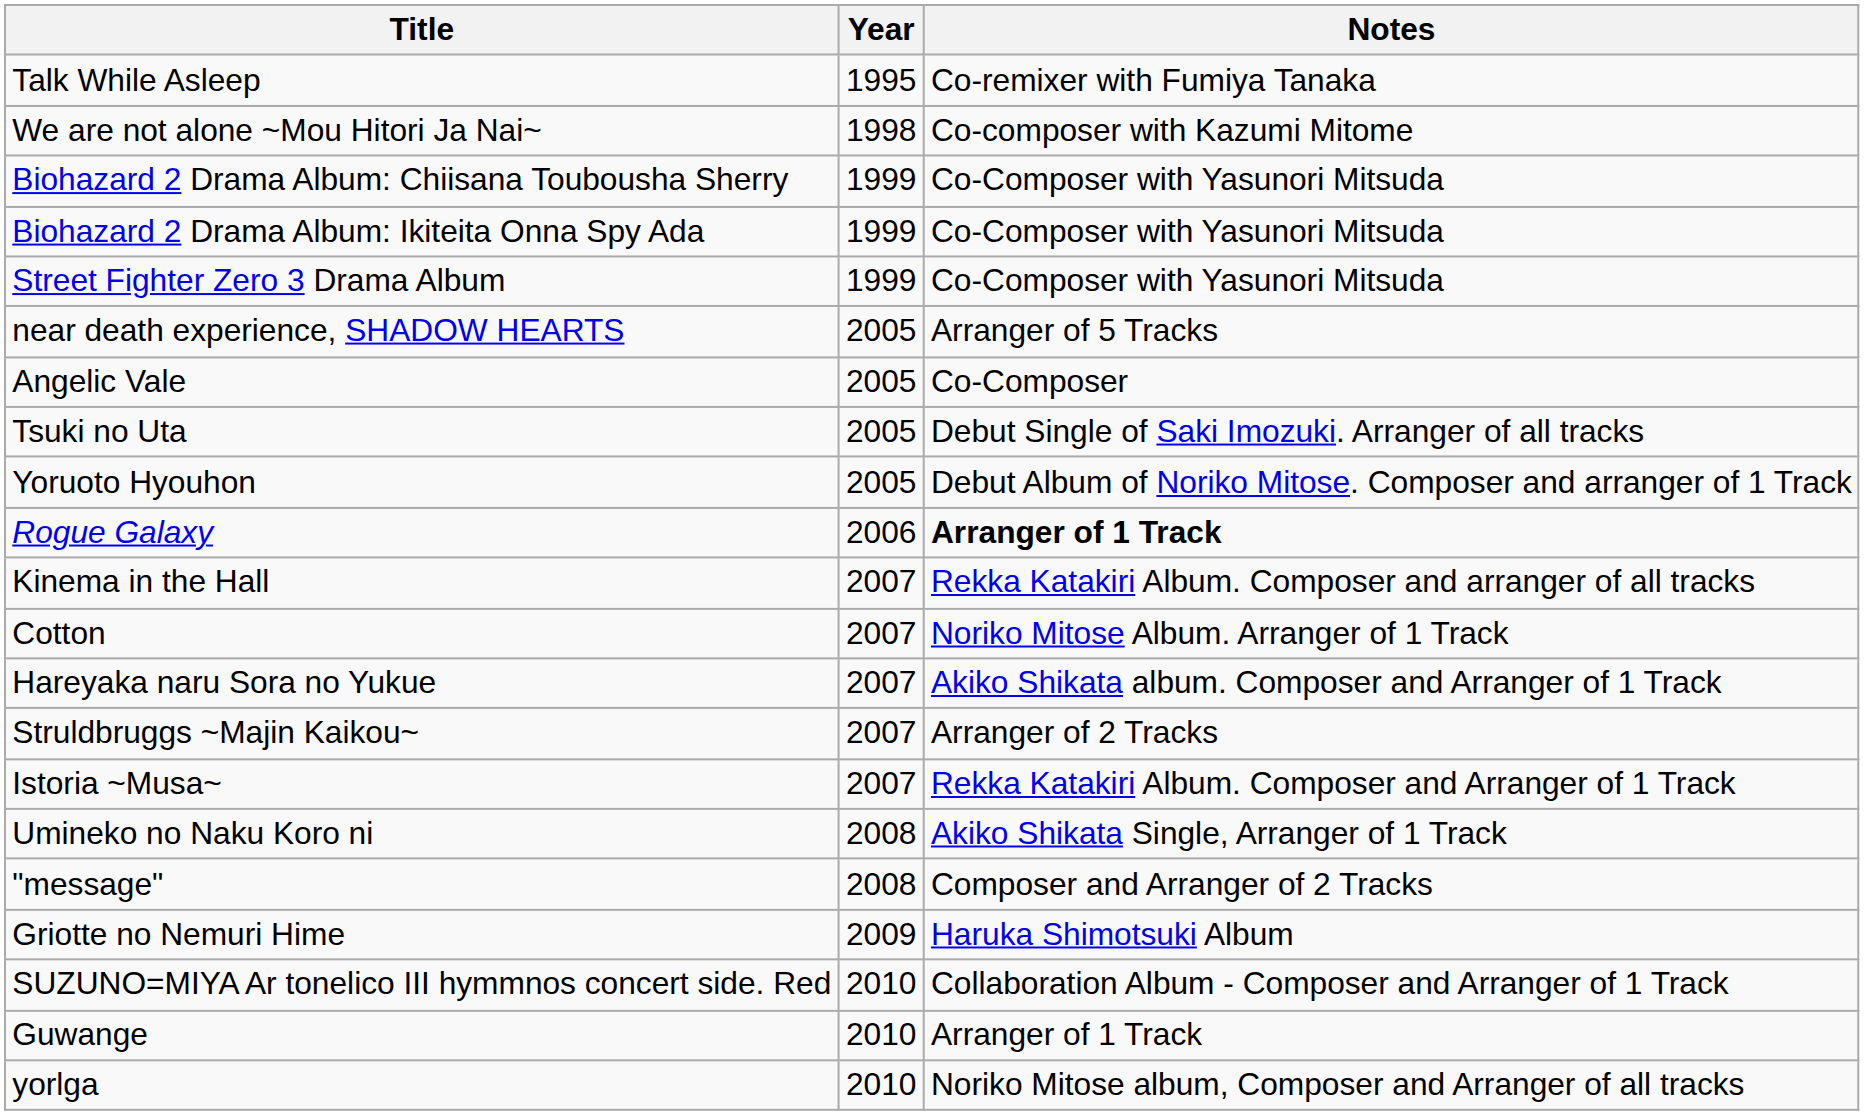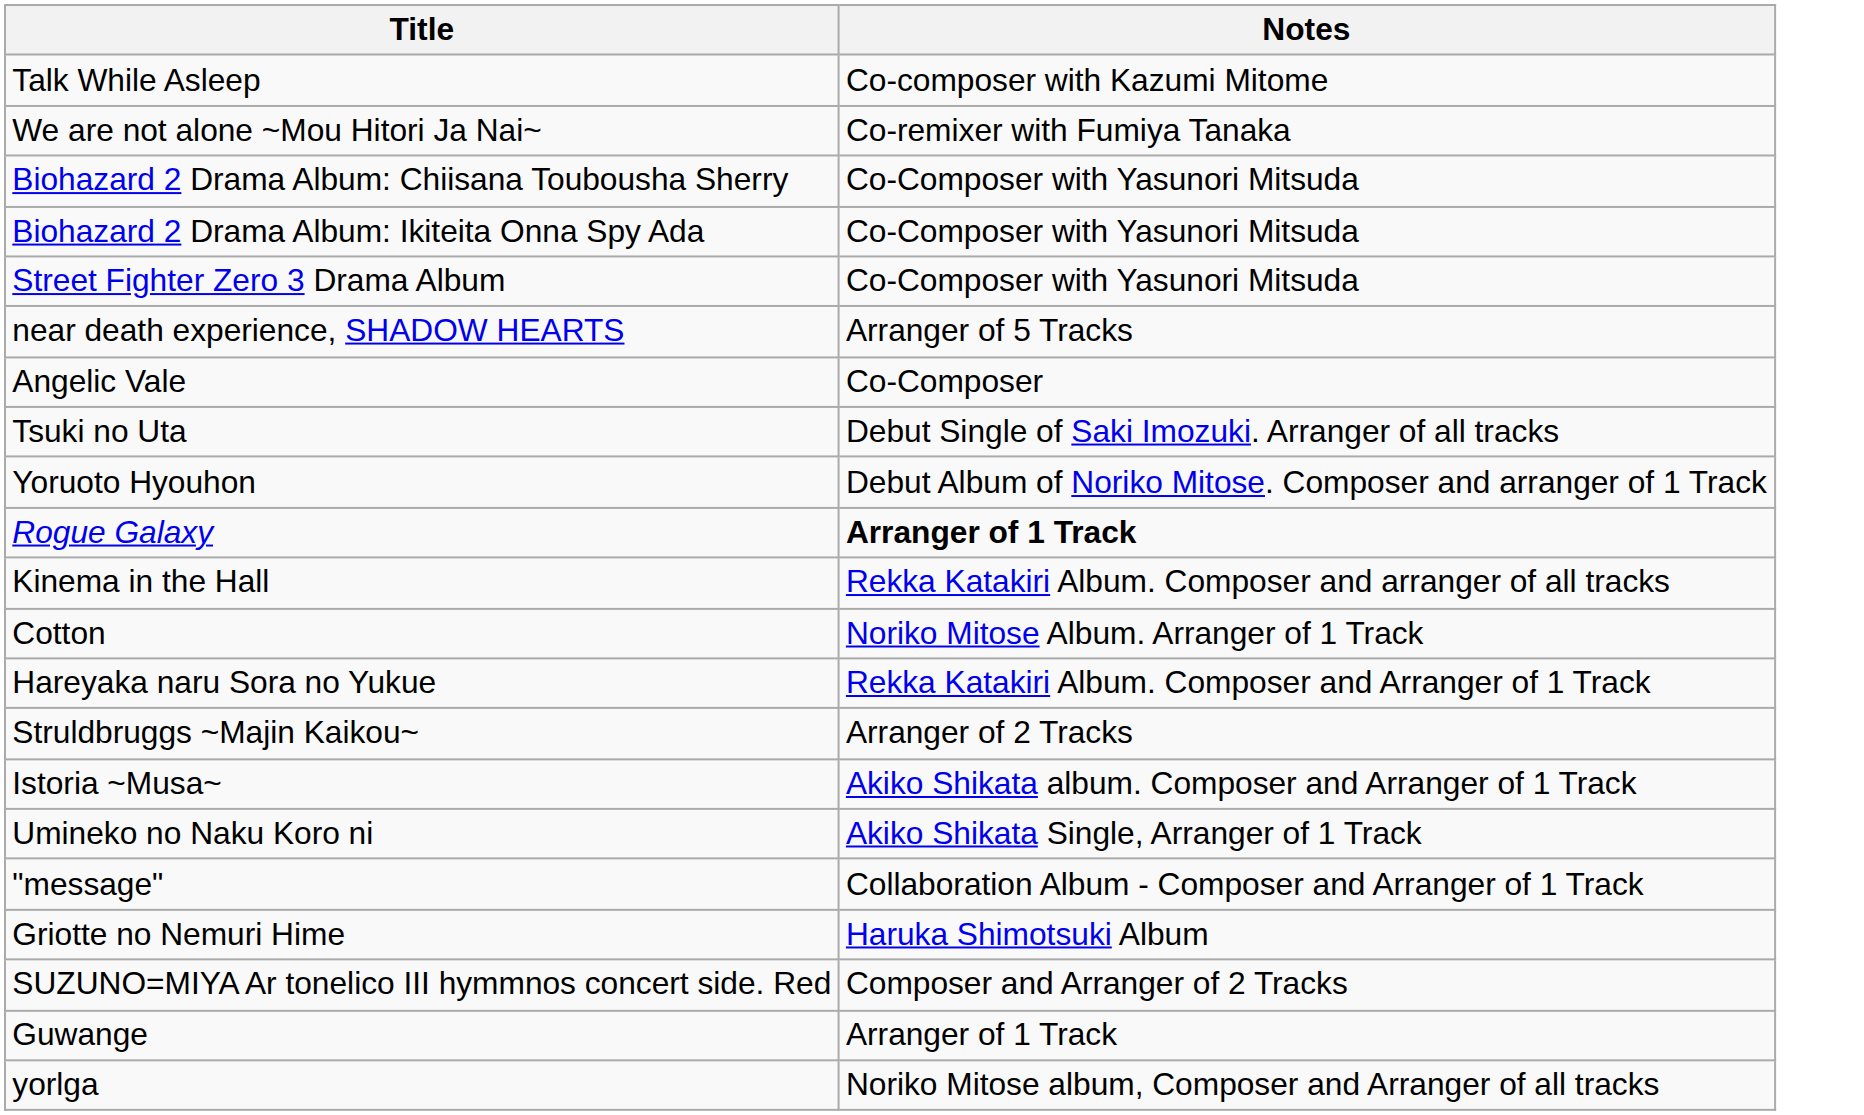- column: Year | 1995 | 1998 | 1999 | 1999 | 1999 | 2005 | 2005 | 2005 | 2005 | 2006 | 2007 | 2007 | 2007 | 2007 | 2007 | 2008 | 2008 | 2009 | 2010 | 2010 | 2010
Talk While Asleep | Notes: Co-remixer with Fumiya Tanaka -> Co-composer with Kazumi Mitome
We are not alone ~Mou Hitori Ja Nai~ | Notes: Co-composer with Kazumi Mitome -> Co-remixer with Fumiya Tanaka
Hareyaka naru Sora no Yukue | Notes: Akiko Shikata album. Composer and Arranger of 1 Track -> Rekka Katakiri Album. Composer and Arranger of 1 Track
Istoria ~Musa~ | Notes: Rekka Katakiri Album. Composer and Arranger of 1 Track -> Akiko Shikata album. Composer and Arranger of 1 Track
"message" | Notes: Composer and Arranger of 2 Tracks -> Collaboration Album - Composer and Arranger of 1 Track
SUZUNO=MIYA Ar tonelico III hymmnos concert side. Red | Notes: Collaboration Album - Composer and Arranger of 1 Track -> Composer and Arranger of 2 Tracks
